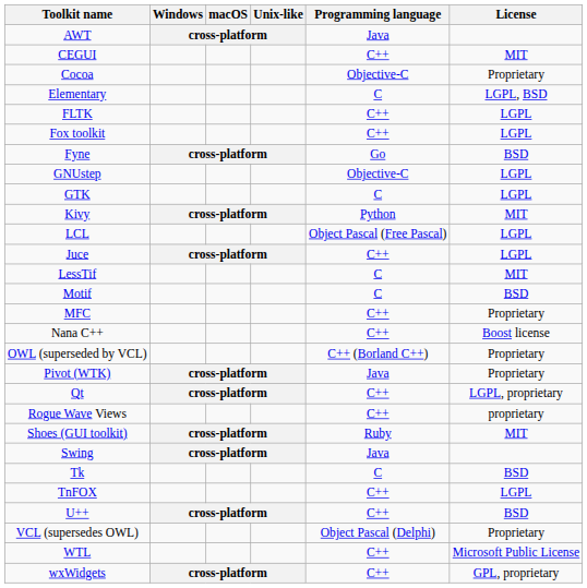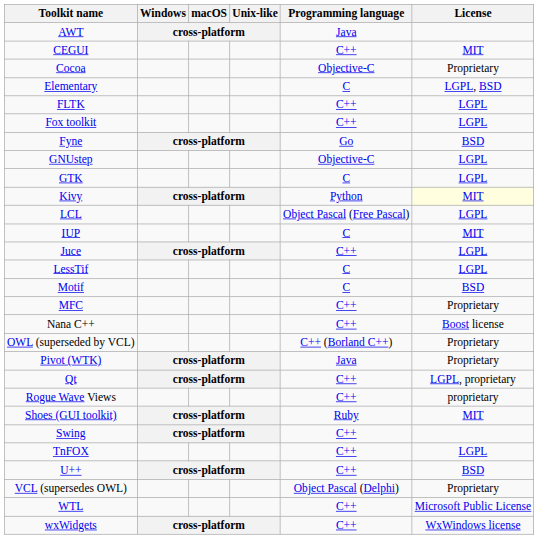Kivy | License: no background -> lightyellow background
+ row: IUP | C | MIT
LessTif | License: MIT -> LGPL
Swing | Programming language: Java -> C++
- row: Tk | C | BSD
wxWidgets | License: GPL, proprietary -> WxWindows license
